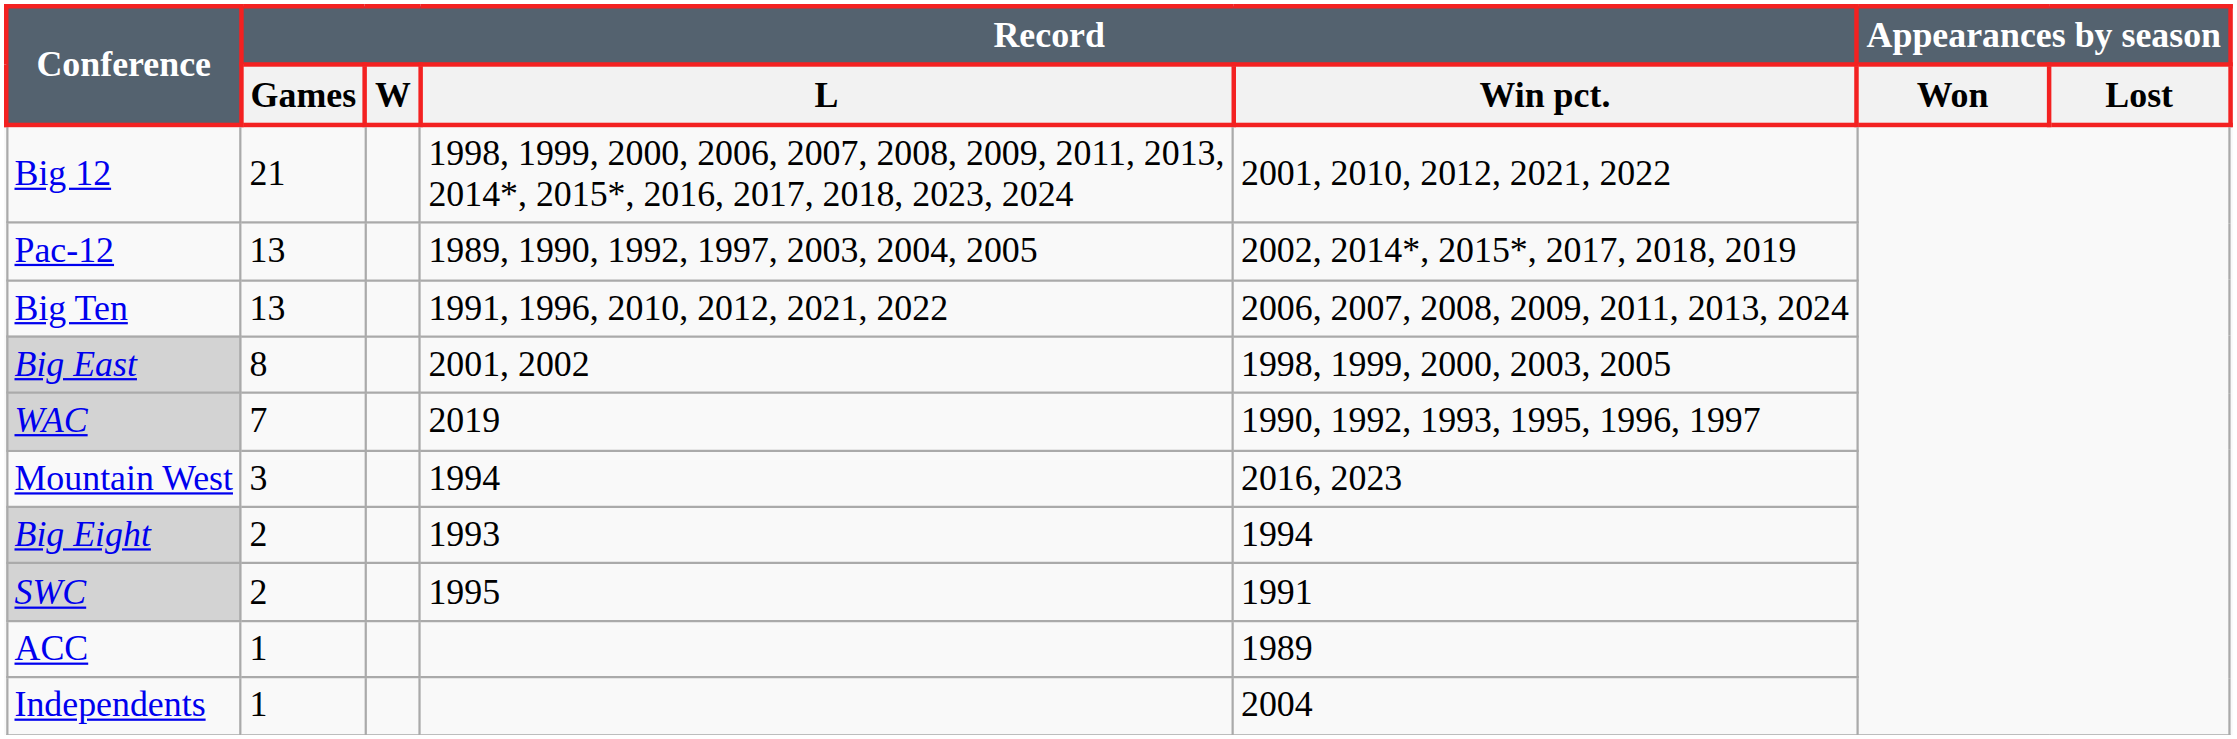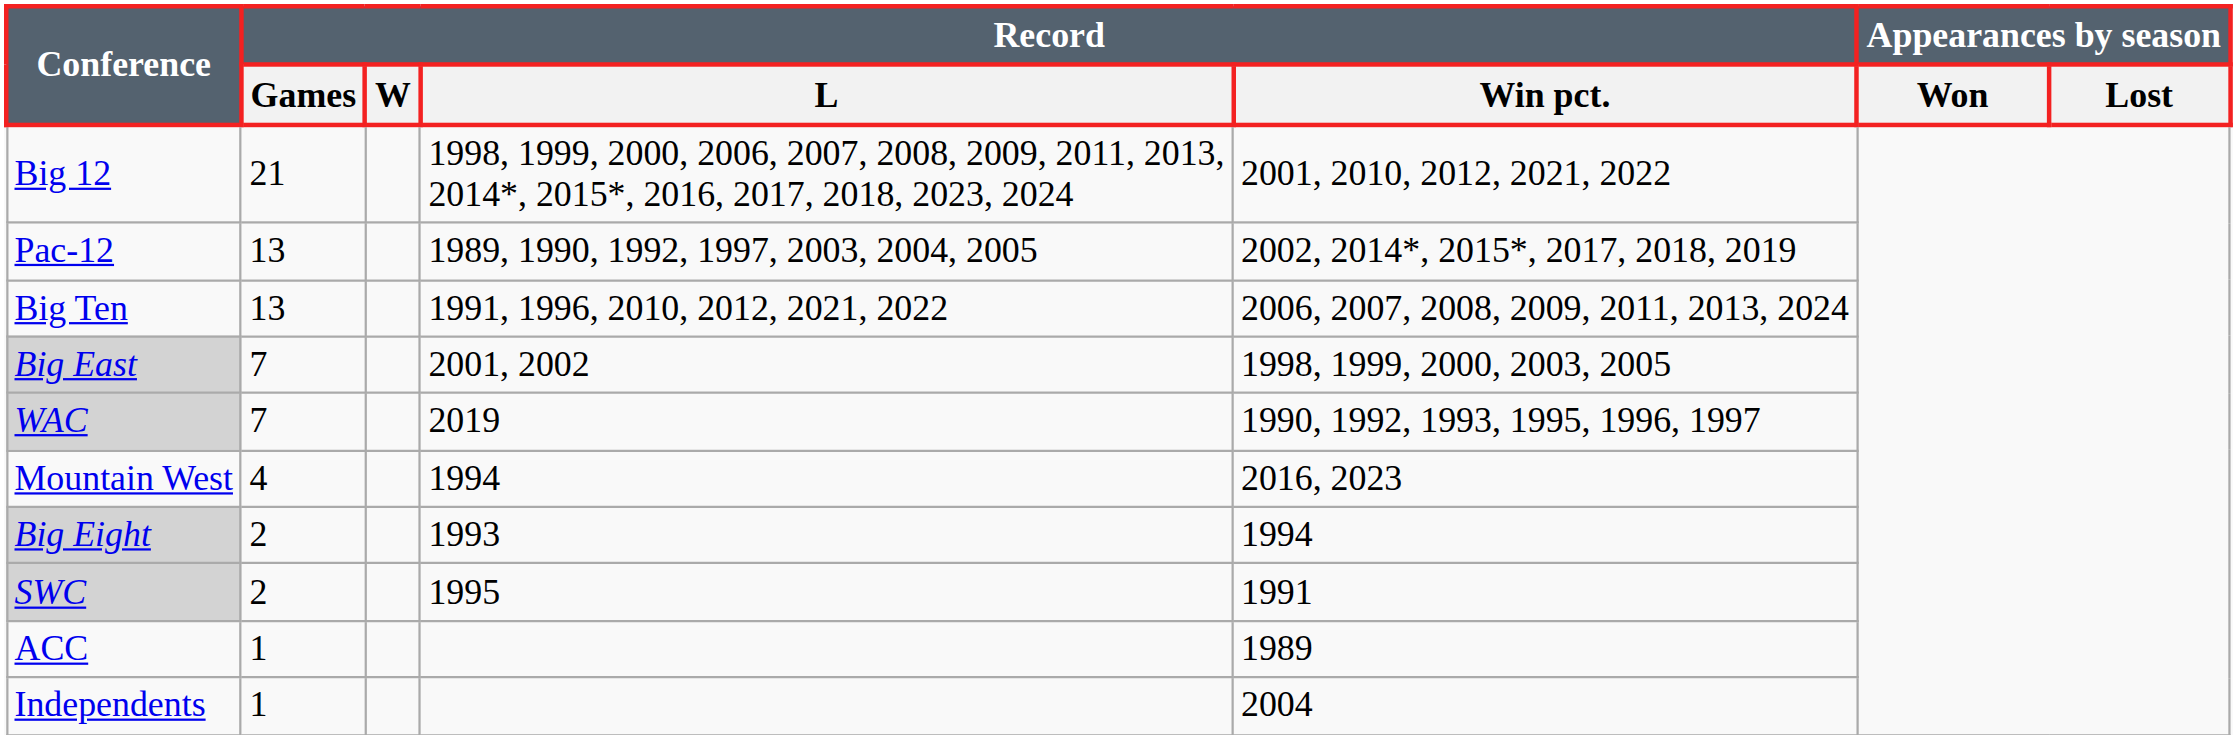Big East | Record / Games: 8 -> 7
Mountain West | Record / Games: 3 -> 4
